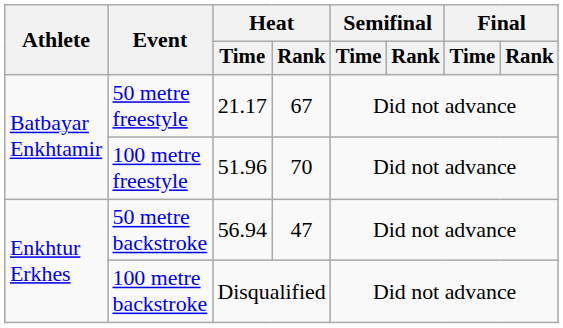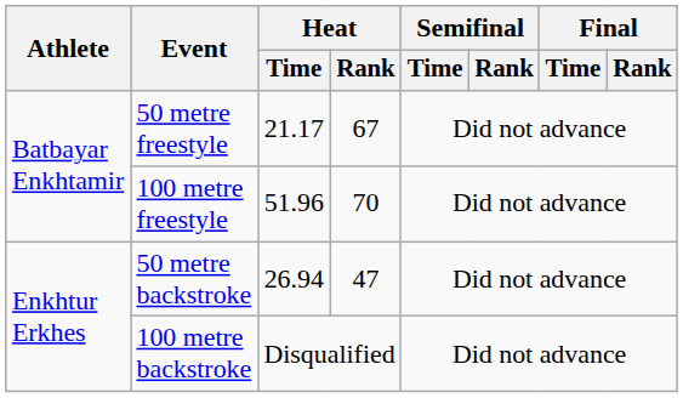50 metre backstroke | Heat / Time: 56.94 -> 26.94
